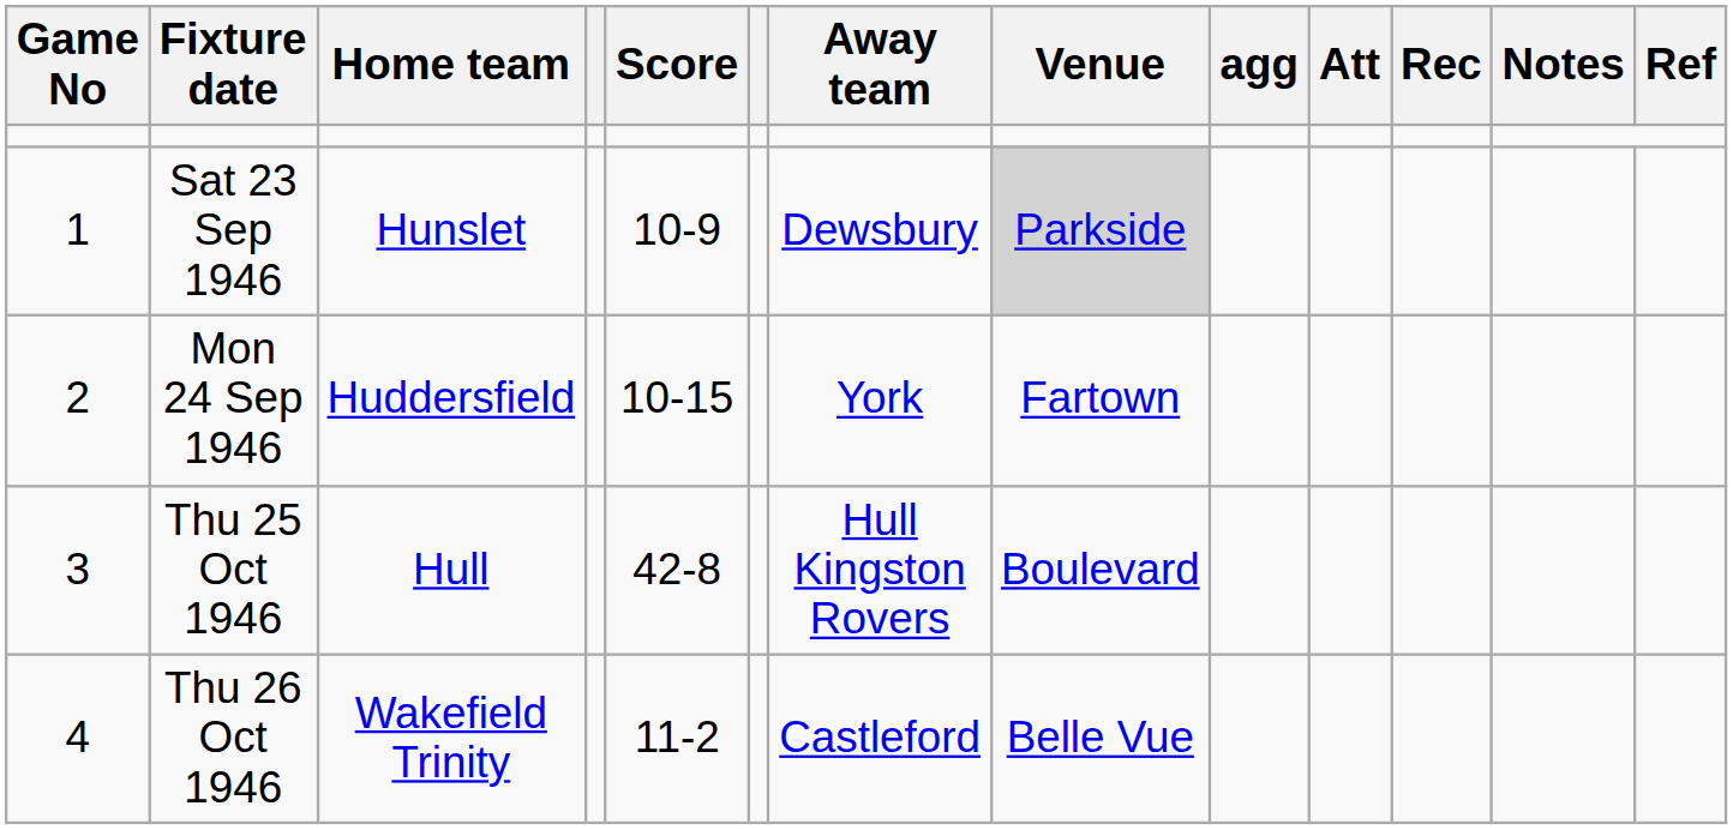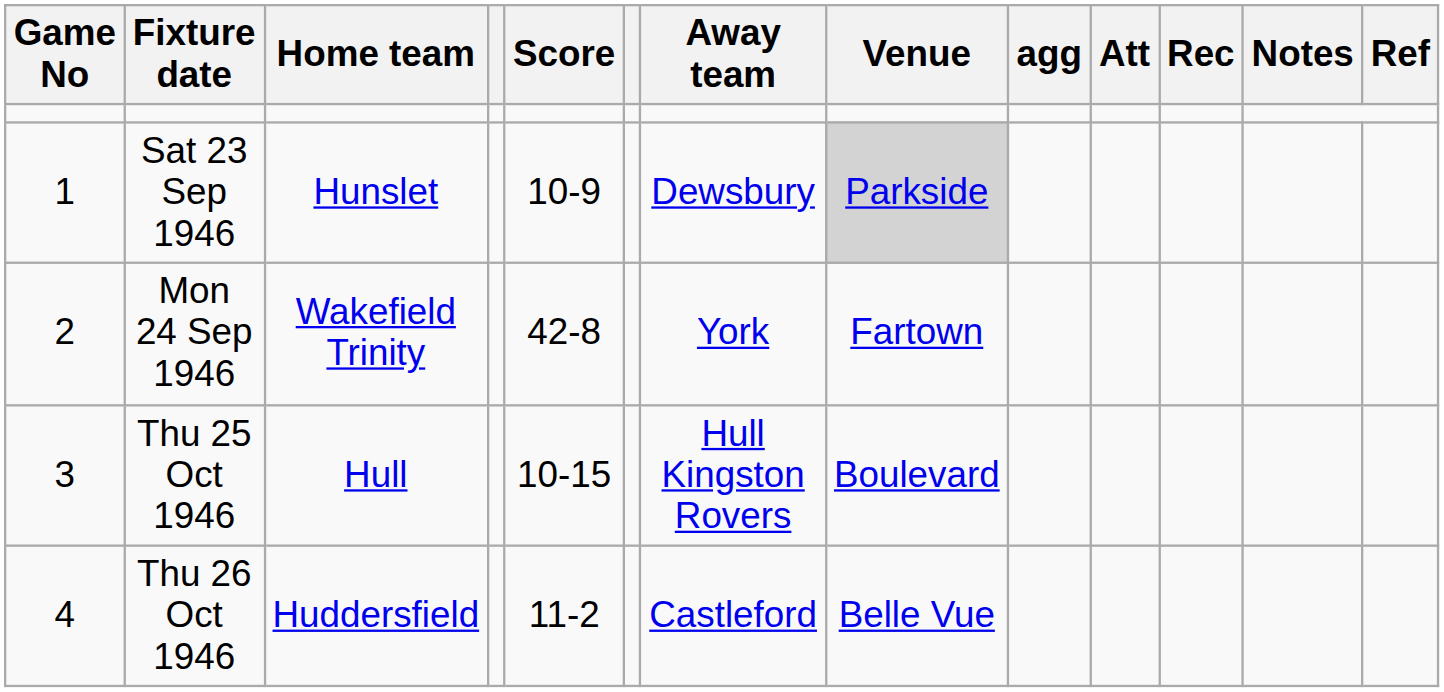Mon 24 Sep 1946 | Home team: Huddersfield -> Wakefield Trinity
Mon 24 Sep 1946 | Score: 10-15 -> 42-8
Thu 25 Oct 1946 | Score: 42-8 -> 10-15
Thu 26 Oct 1946 | Home team: Wakefield Trinity -> Huddersfield
